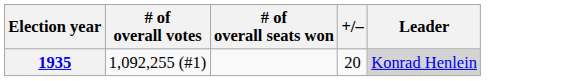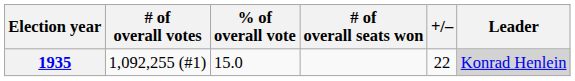+ column: % of overall vote | 15.0
1935 | +/–: 20 -> 22
